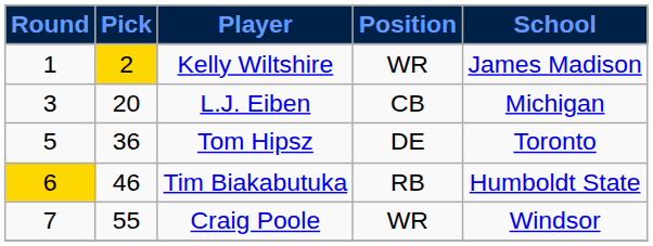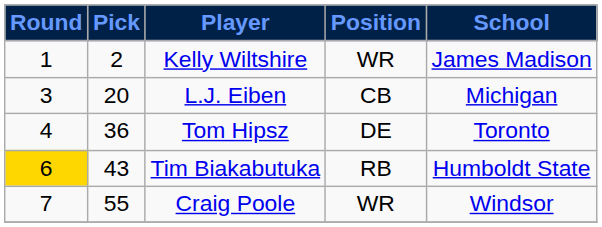Kelly Wiltshire | Pick: gold background -> no background
Tom Hipsz | Round: 5 -> 4
Tim Biakabutuka | Pick: 46 -> 43
